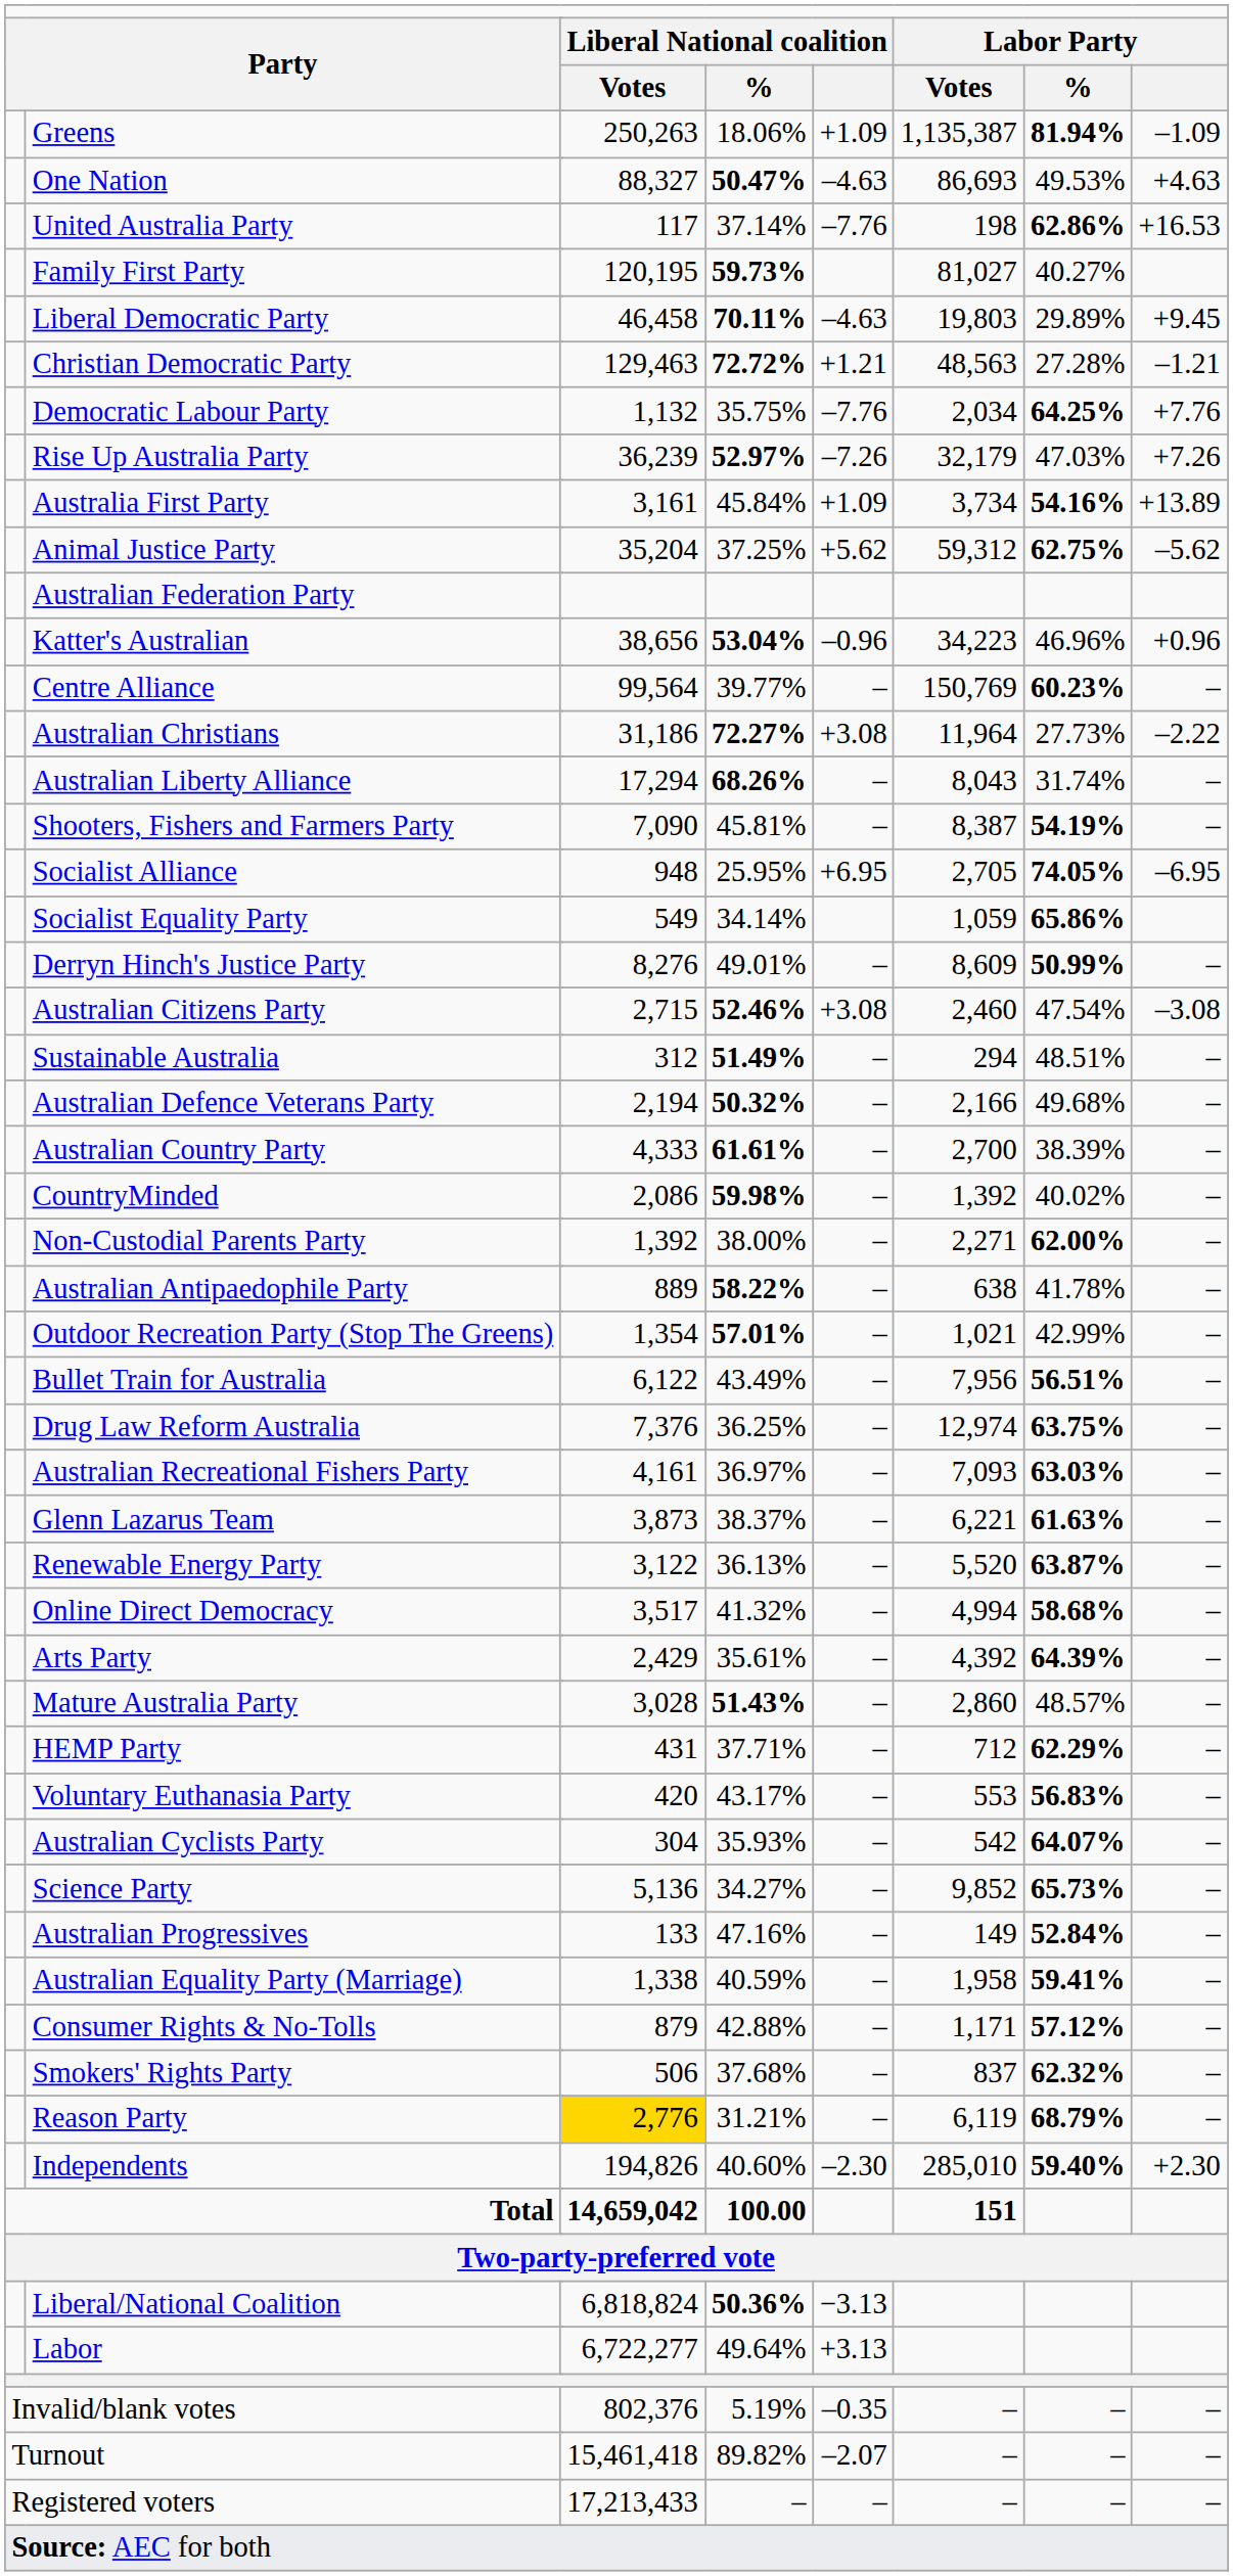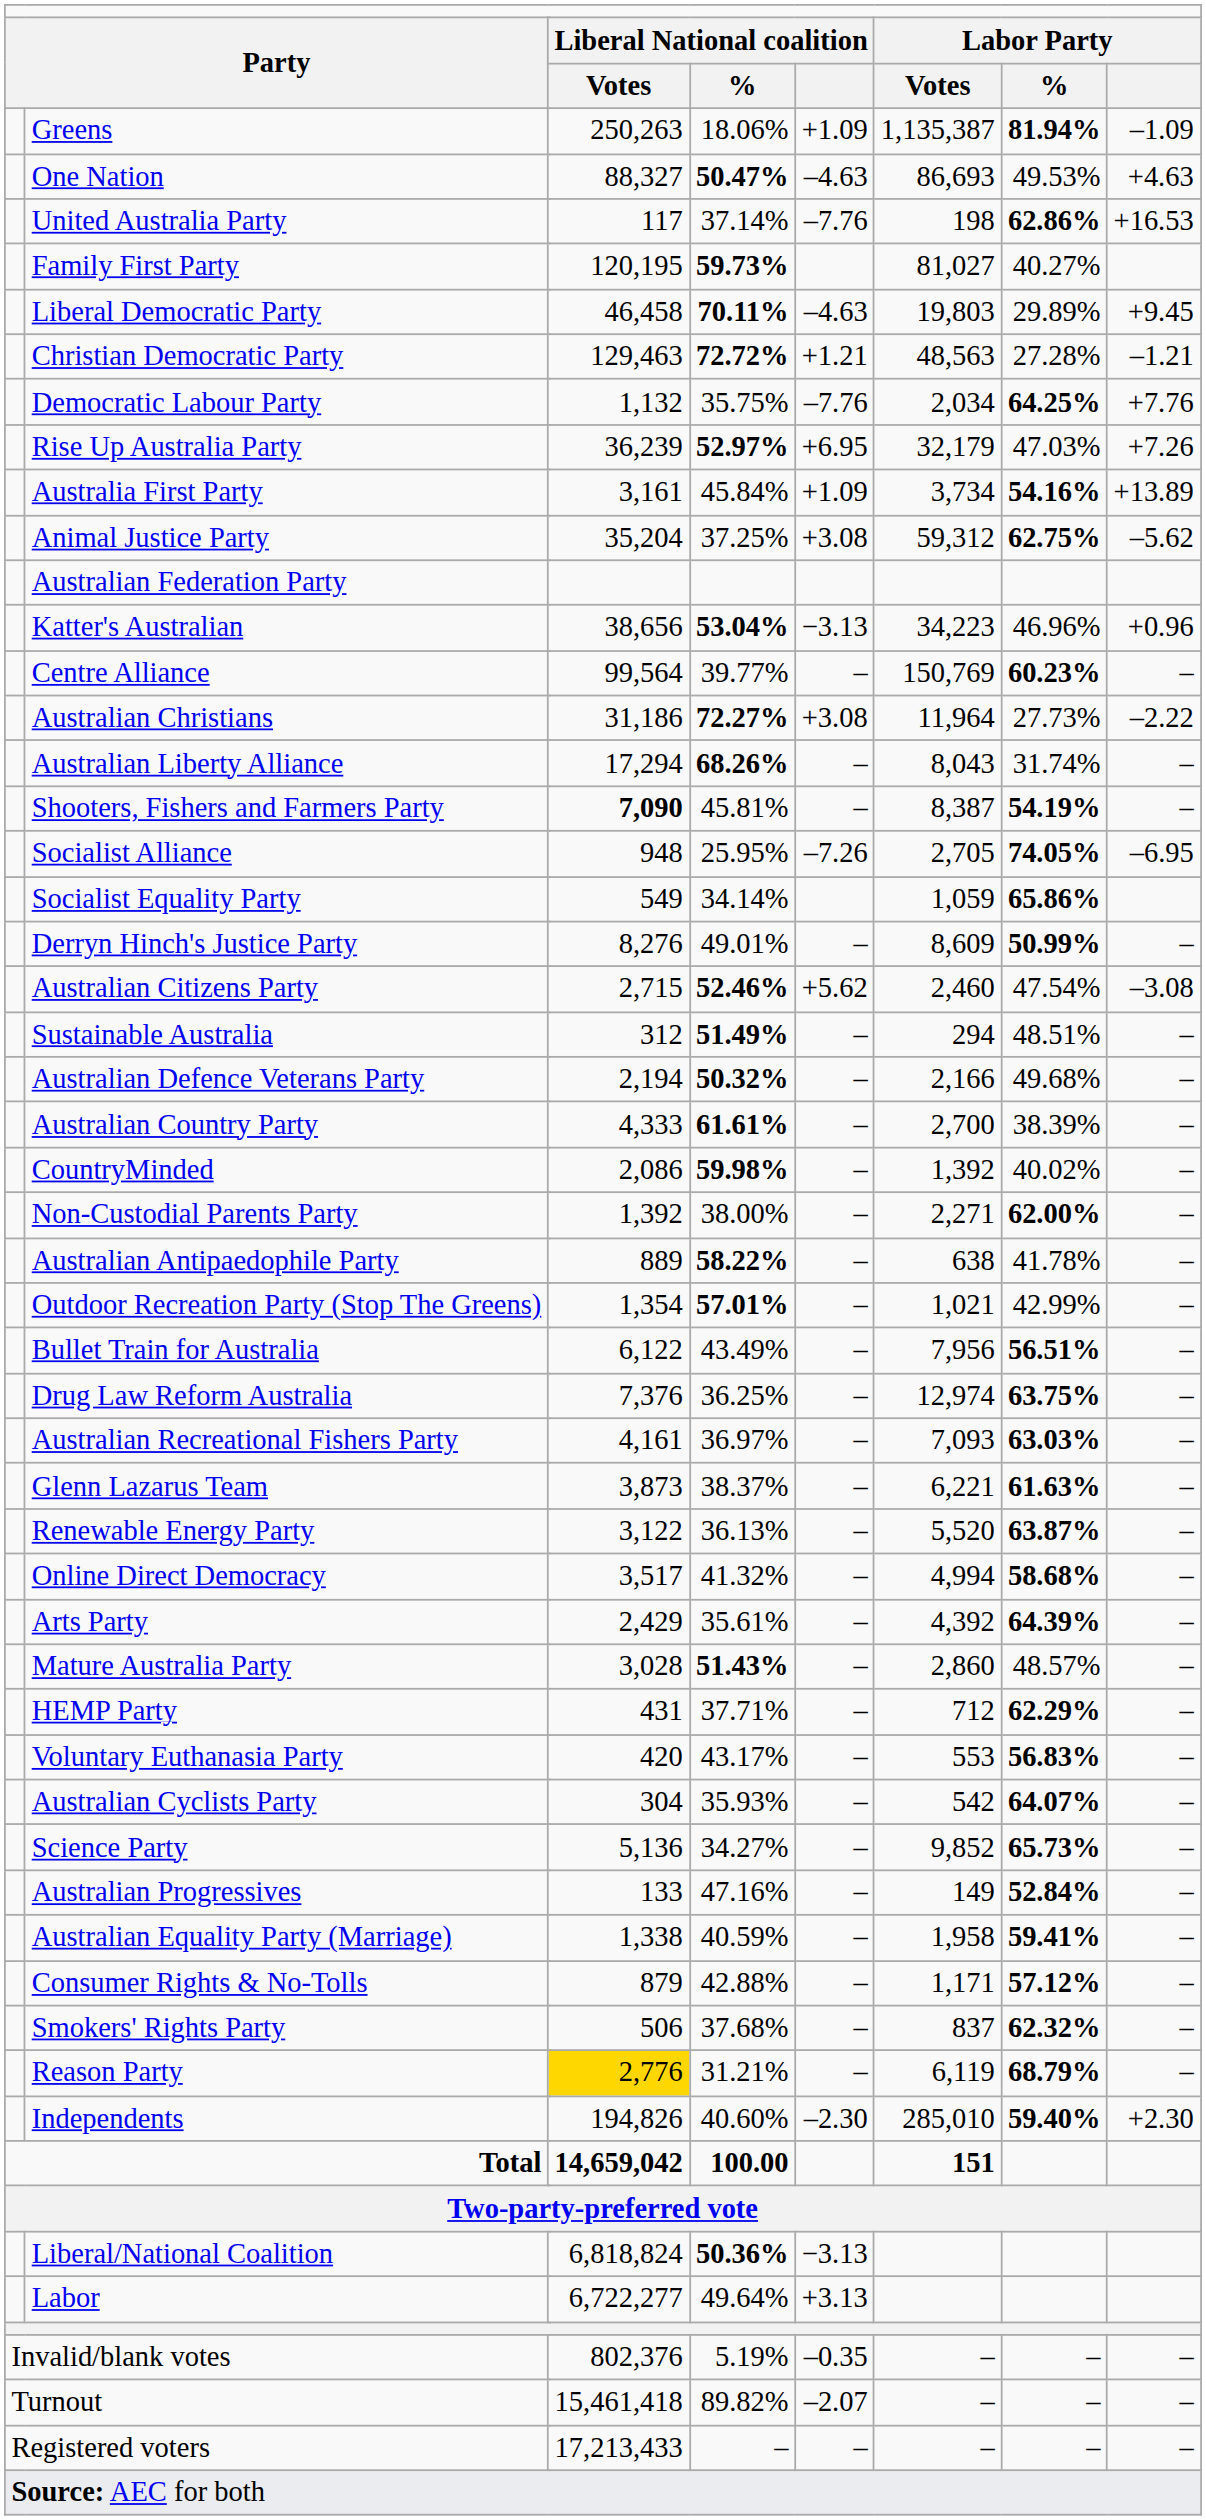Rise Up Australia Party | column 6: –7.26 -> +6.95
Animal Justice Party | column 6: +5.62 -> +3.08
Katter's Australian | column 6: –0.96 -> −3.13
Shooters, Fishers and Farmers Party | column 4: normal -> bold
Socialist Alliance | column 6: +6.95 -> –7.26
Australian Citizens Party | column 6: +3.08 -> +5.62
